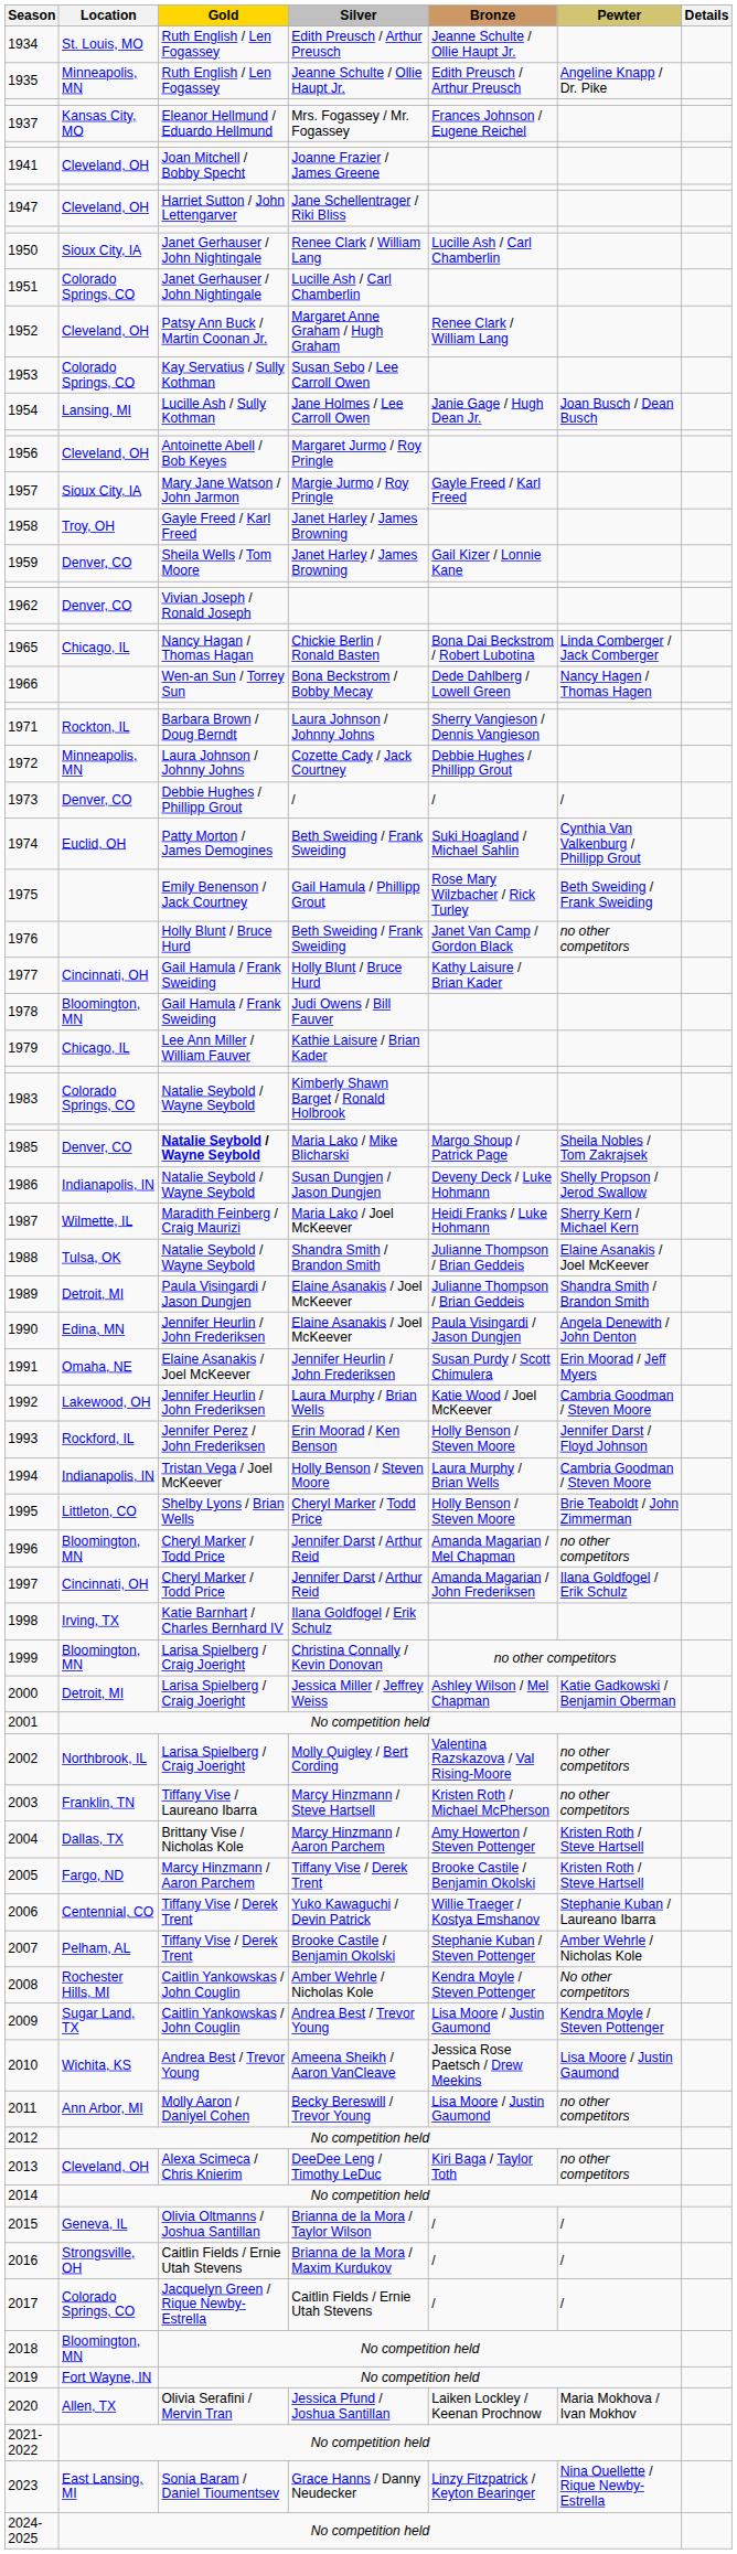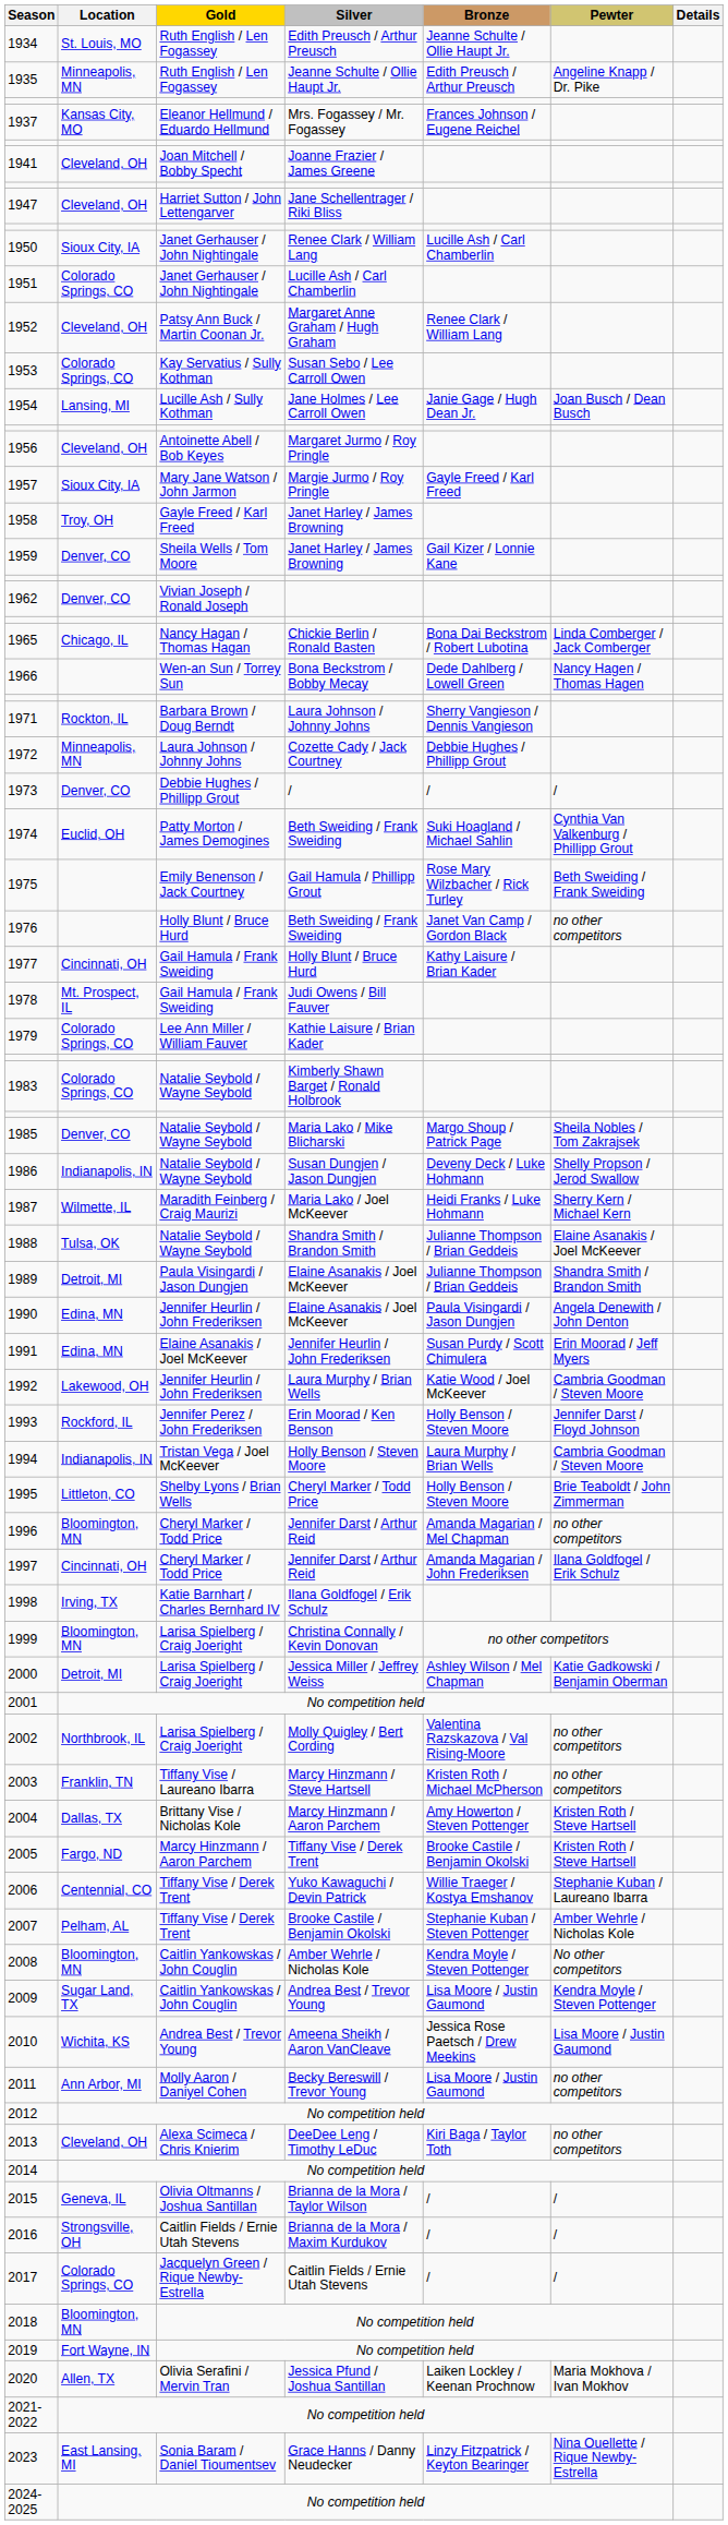1978 | Location: Bloomington, MN -> Mt. Prospect, IL
1979 | Location: Chicago, IL -> Colorado Springs, CO
1985 | Gold: bold -> normal
1991 | Location: Omaha, NE -> Edina, MN
2008 | Location: Rochester Hills, MI -> Bloomington, MN
